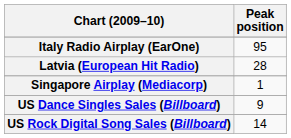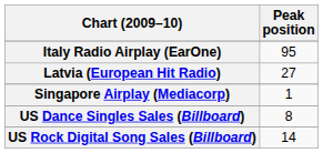Latvia (European Hit Radio) | Peak position: 28 -> 27
US Dance Singles Sales (Billboard) | Peak position: 9 -> 8
